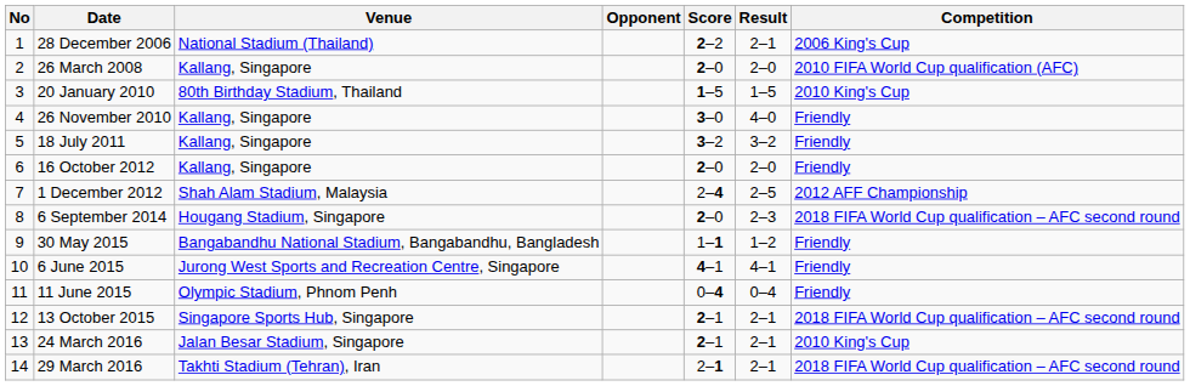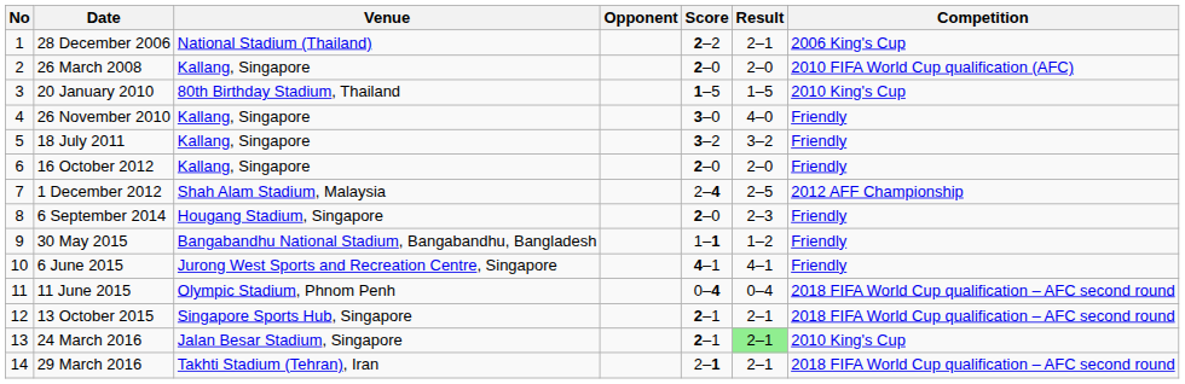6 September 2014 | Competition: 2018 FIFA World Cup qualification – AFC second round -> Friendly
11 June 2015 | Competition: Friendly -> 2018 FIFA World Cup qualification – AFC second round
24 March 2016 | Result: no background -> lightgreen background
